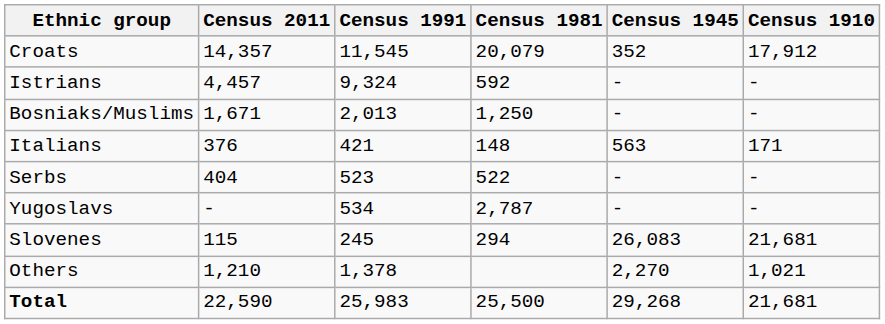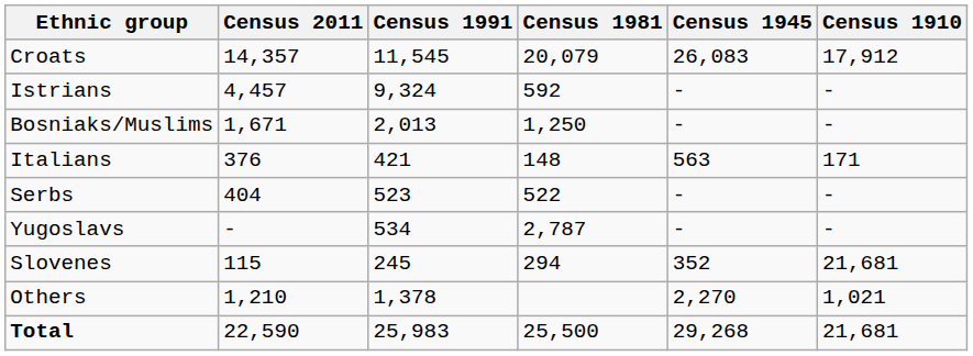Croats | Census 1945: 352 -> 26,083
Slovenes | Census 1945: 26,083 -> 352
